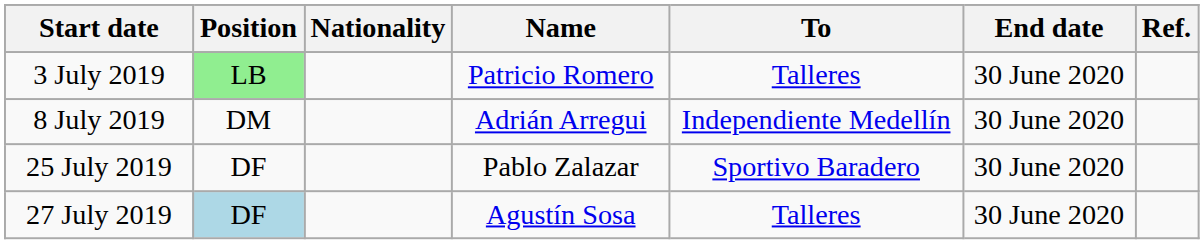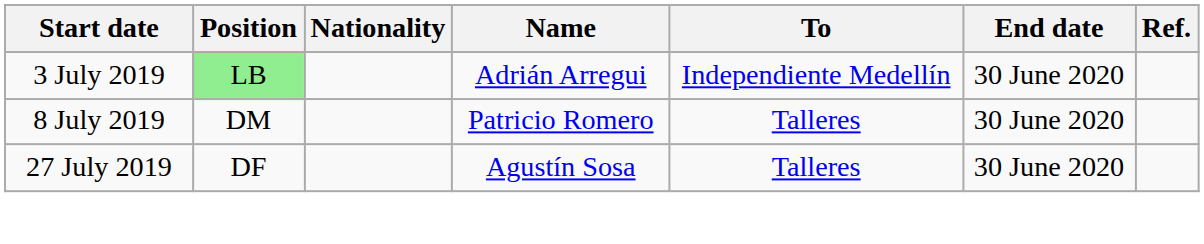3 July 2019 | Name: Patricio Romero -> Adrián Arregui
3 July 2019 | To: Talleres -> Independiente Medellín
8 July 2019 | Name: Adrián Arregui -> Patricio Romero
8 July 2019 | To: Independiente Medellín -> Talleres
- row: 25 July 2019 | DF | Pablo Zalazar | Sportivo Baradero | 30 June 2020
27 July 2019 | Position: lightblue background -> no background
